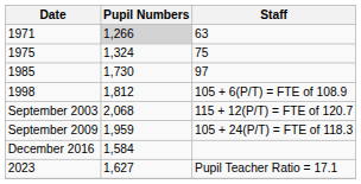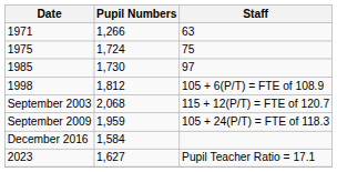63 | Pupil Numbers: lightgrey background -> no background
75 | Pupil Numbers: 1,324 -> 1,724
